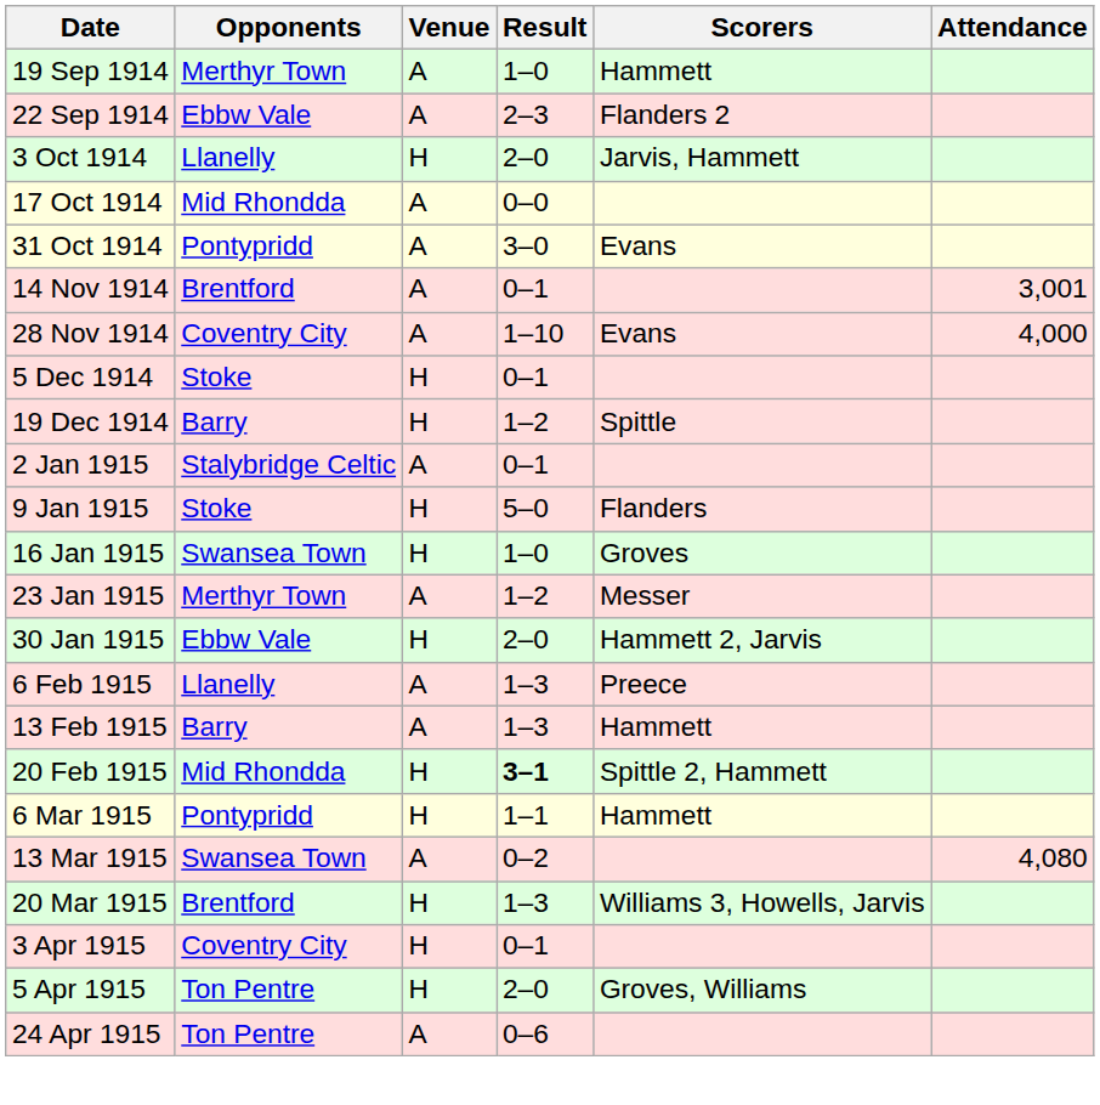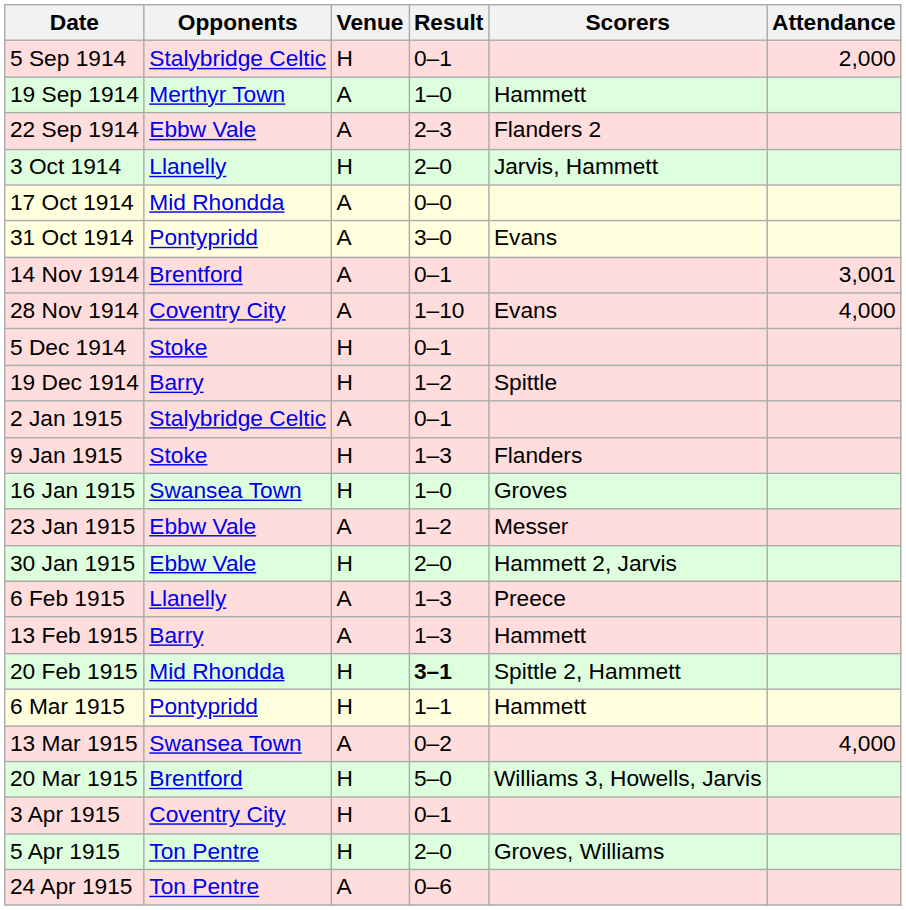+ row: 5 Sep 1914 | Stalybridge Celtic | H | 0–1 | 2,000
9 Jan 1915 | Result: 5–0 -> 1–3
23 Jan 1915 | Opponents: Merthyr Town -> Ebbw Vale
13 Mar 1915 | Attendance: 4,080 -> 4,000
20 Mar 1915 | Result: 1–3 -> 5–0
